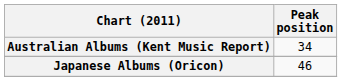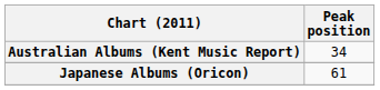Japanese Albums (Oricon) | Peak position: 46 -> 61
